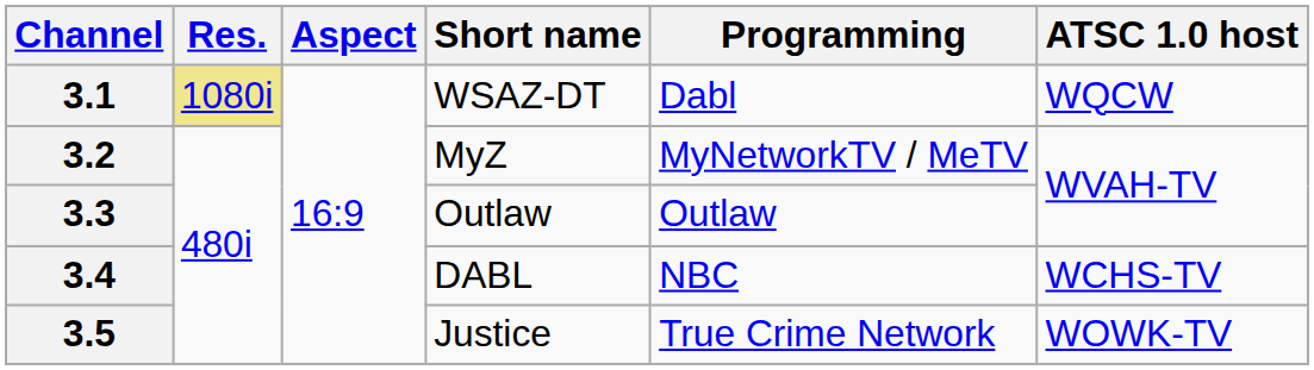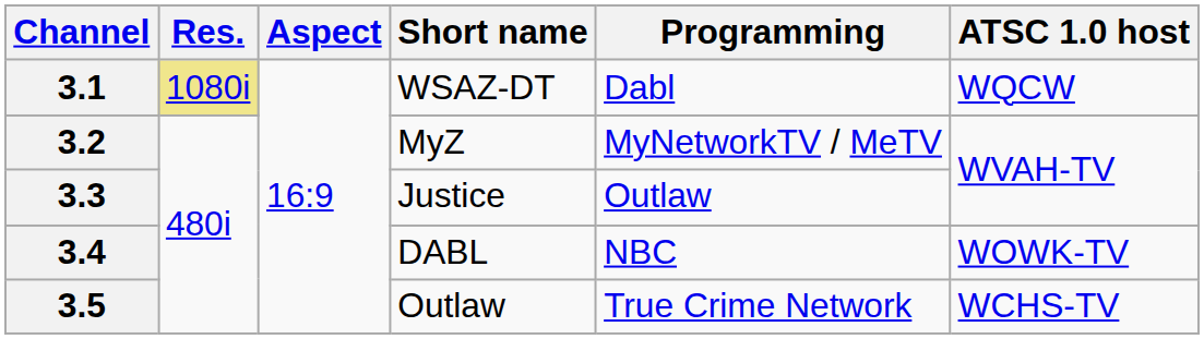3.3 | Short name: Outlaw -> Justice
3.4 | ATSC 1.0 host: WCHS-TV -> WOWK-TV
3.5 | Short name: Justice -> Outlaw
3.5 | ATSC 1.0 host: WOWK-TV -> WCHS-TV
